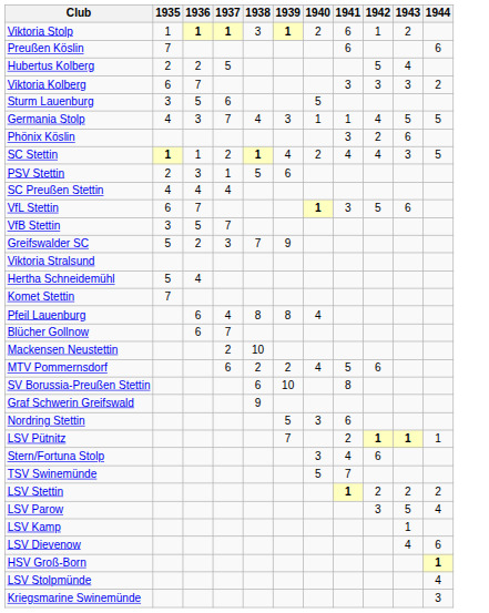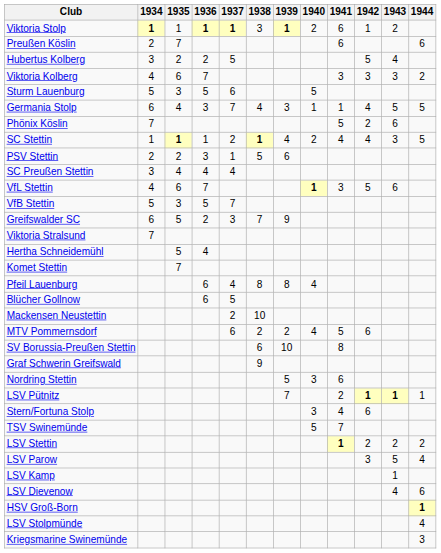+ column: 1934 | 1 | 2 | 3 | 4 | 5 | 6 | 7 | 1 | 2 | 3 | 4 | 5 | 6 | 7
Phönix Köslin | 1941: 3 -> 5
Blücher Gollnow | 1937: 7 -> 5
